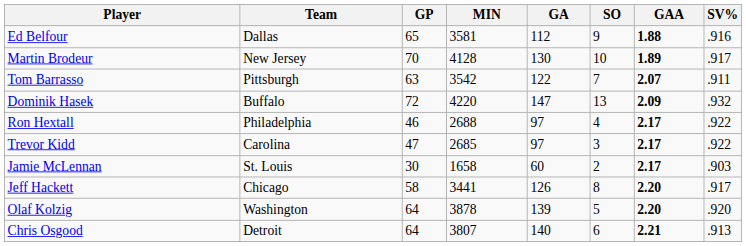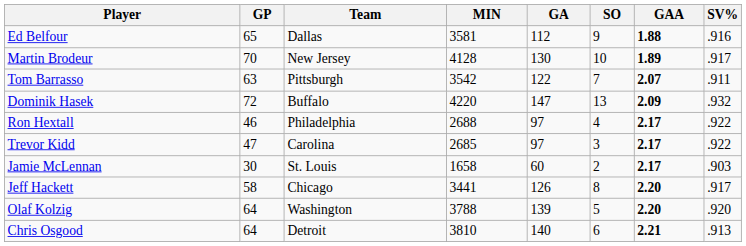columns swapped: Team <-> GP
Olaf Kolzig | MIN: 3878 -> 3788
Chris Osgood | MIN: 3807 -> 3810
